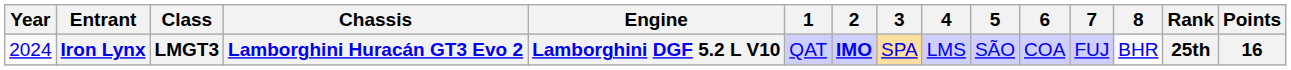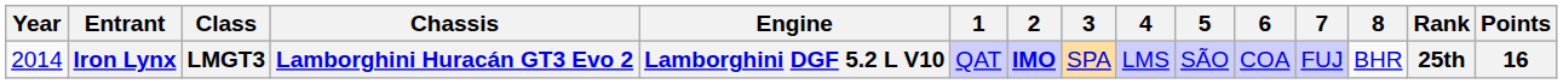Iron Lynx | Year: 2024 -> 2014
